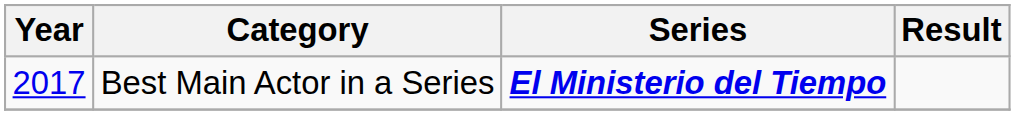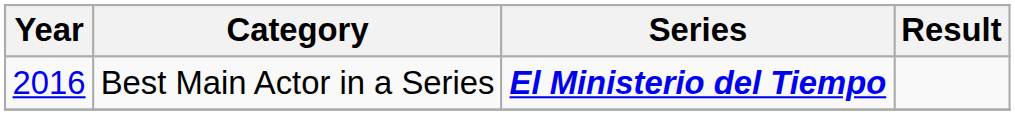Best Main Actor in a Series | Year: 2017 -> 2016
